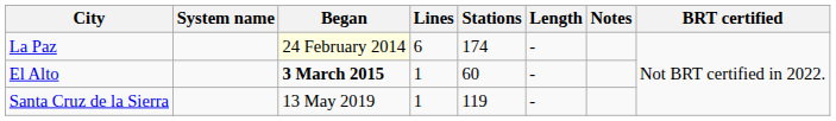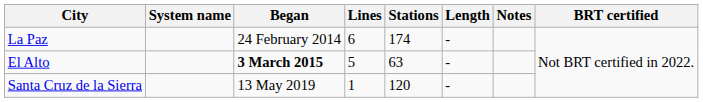La Paz | Began: lightyellow background -> no background
El Alto | Lines: 1 -> 5
El Alto | Stations: 60 -> 63
Santa Cruz de la Sierra | Stations: 119 -> 120
